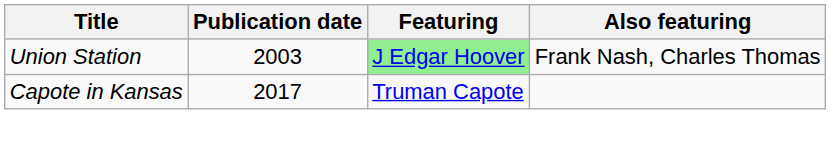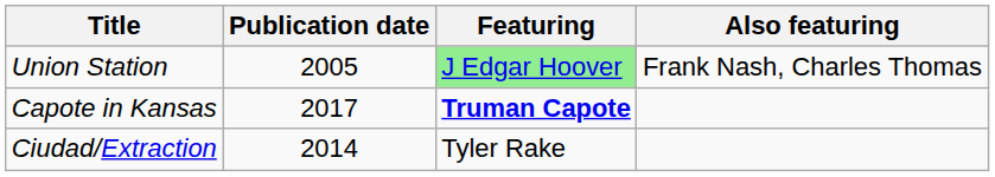Union Station | Publication date: 2003 -> 2005
Capote in Kansas | Featuring: normal -> bold
+ row: Ciudad/Extraction | 2014 | Tyler Rake
